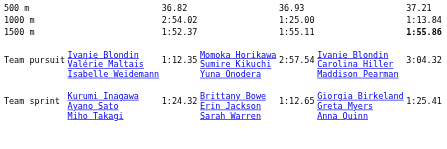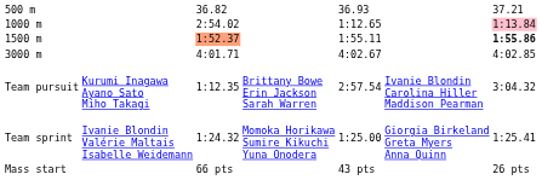1000 m | column 5: 1:25.00 -> 1:12.65
1000 m | column 7: no background -> pink background
1500 m | column 3: no background -> lightsalmon background
+ row: 3000 m | 4:01.71 | 4:02.67 | 4:02.85
Team pursuit | column 2: Ivanie Blondin Valérie Maltais Isabelle Weidemann -> Kurumi Inagawa Ayano Sato Miho Takagi
Team pursuit | column 4: Momoka Horikawa Sumire Kikuchi Yuna Onodera -> Brittany Bowe Erin Jackson Sarah Warren
Team sprint | column 2: Kurumi Inagawa Ayano Sato Miho Takagi -> Ivanie Blondin Valérie Maltais Isabelle Weidemann
Team sprint | column 4: Brittany Bowe Erin Jackson Sarah Warren -> Momoka Horikawa Sumire Kikuchi Yuna Onodera
Team sprint | column 5: 1:12.65 -> 1:25.00
+ row: Mass start | 66 pts | 43 pts | 26 pts
